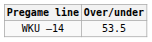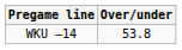WKU –14 | Over/under: 53.5 -> 53.8
